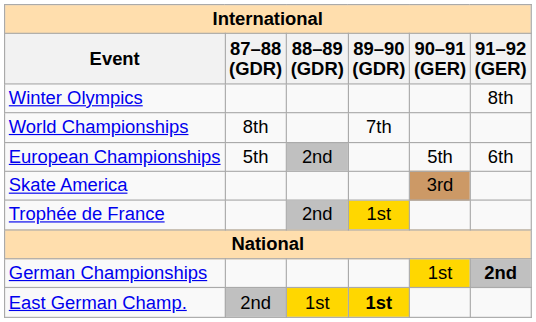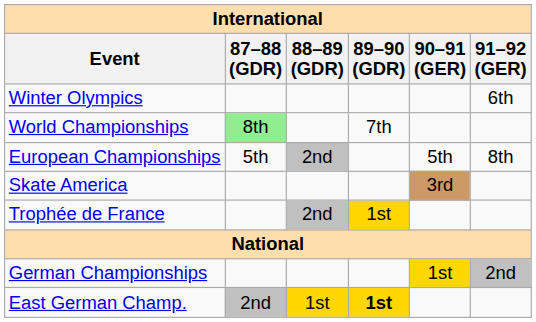Winter Olympics | 91–92 (GER): 8th -> 6th
World Championships | 87–88 (GDR): no background -> lightgreen background
European Championships | 91–92 (GER): 6th -> 8th
German Championships | 91–92 (GER): bold -> normal
